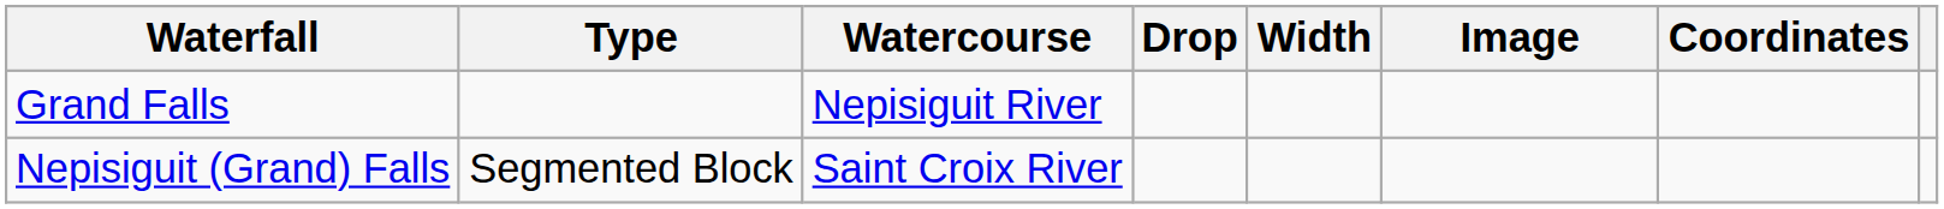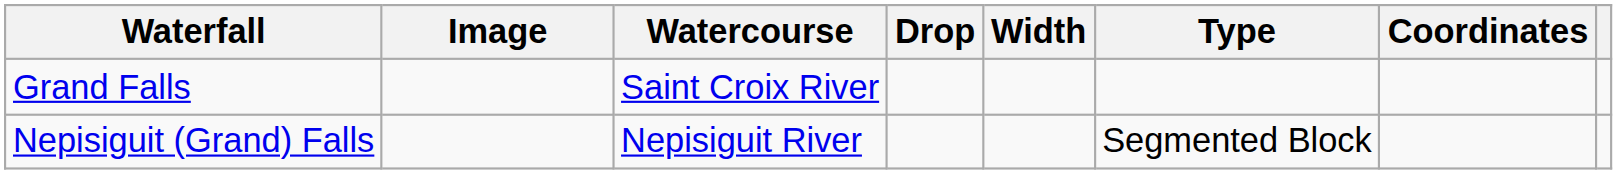columns swapped: Image <-> Type
Grand Falls | Watercourse: Nepisiguit River -> Saint Croix River
Nepisiguit (Grand) Falls | Watercourse: Saint Croix River -> Nepisiguit River
